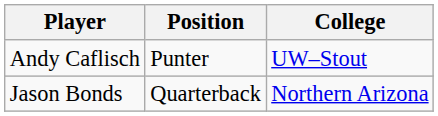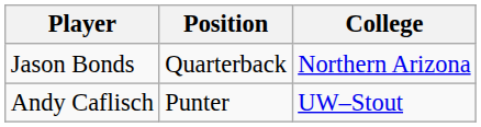rows swapped: Jason Bonds <-> Andy Caflisch
